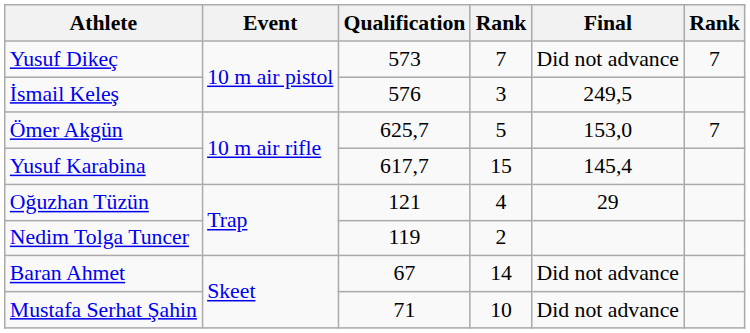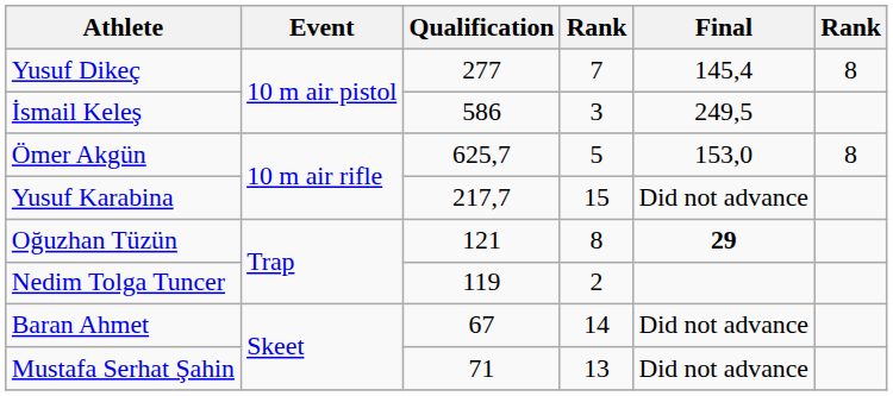Yusuf Dikeç | Qualification: 573 -> 277
Yusuf Dikeç | Final: Did not advance -> 145,4
Yusuf Dikeç | column 6: 7 -> 8
İsmail Keleş | Qualification: 576 -> 586
Ömer Akgün | column 6: 7 -> 8
Yusuf Karabina | Qualification: 617,7 -> 217,7
Yusuf Karabina | Final: 145,4 -> Did not advance
Oğuzhan Tüzün | column 4: 4 -> 8
Oğuzhan Tüzün | Final: normal -> bold
Mustafa Serhat Şahin | column 4: 10 -> 13
